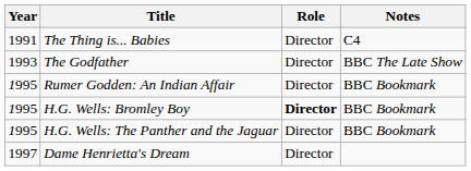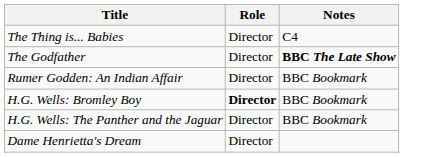- column: Year | 1991 | 1993 | 1995 | 1995 | 1995 | 1997
The Godfather | Notes: normal -> bold
